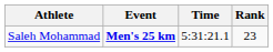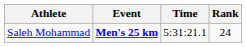Saleh Mohammad | Rank: 23 -> 24
